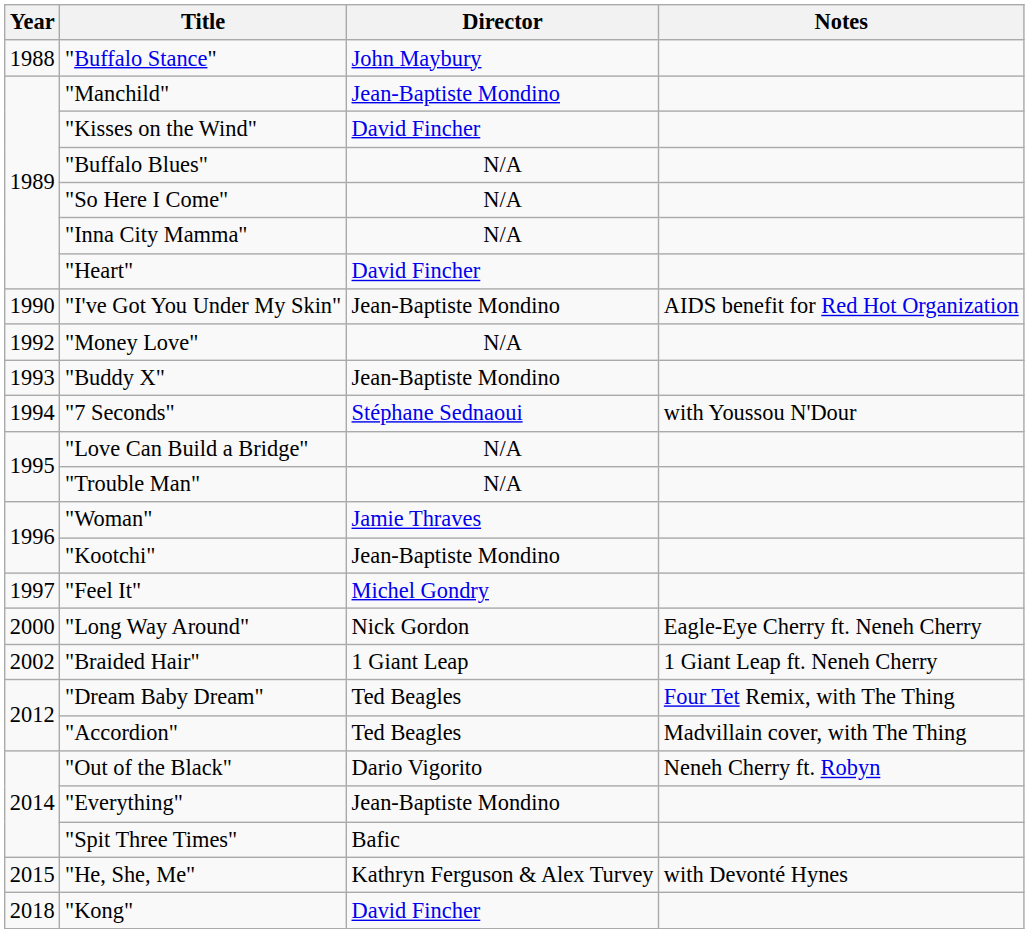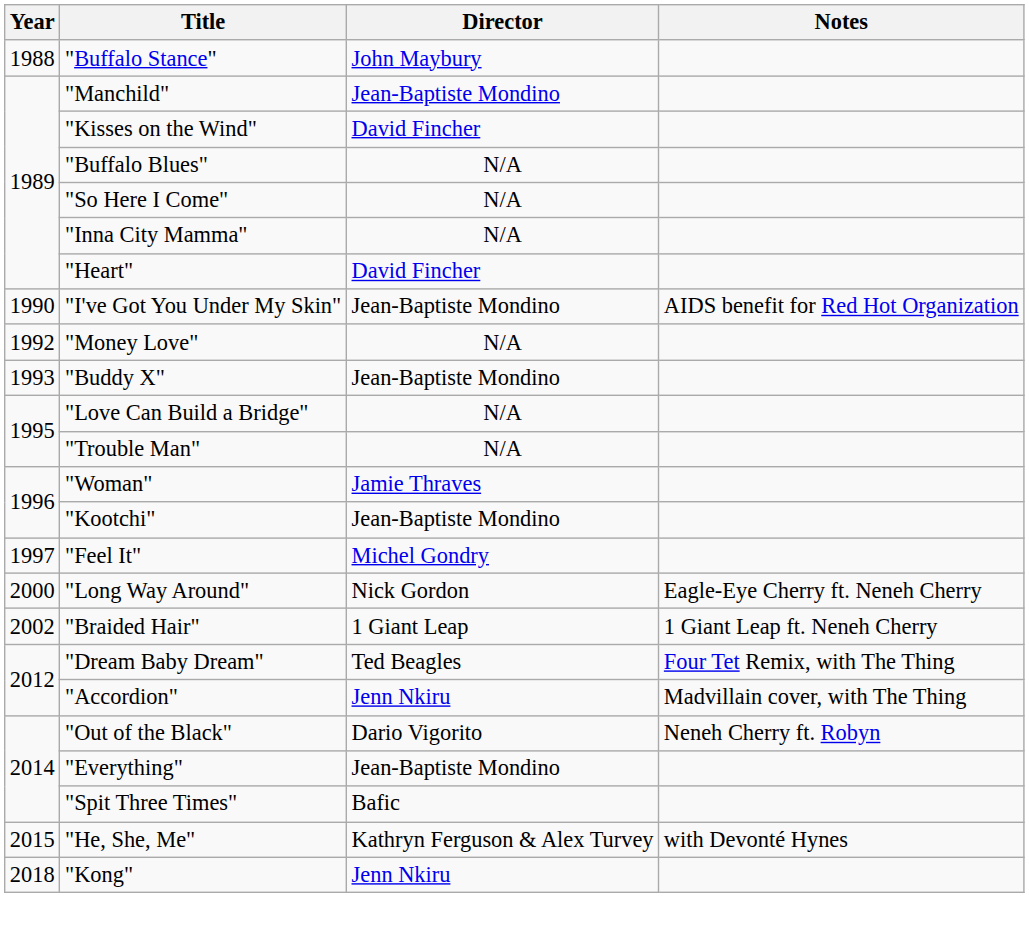- row: 1994 | "7 Seconds" | Stéphane Sednaoui | with Youssou N'Dour
"Accordion" | Director: Ted Beagles -> Jenn Nkiru
"Kong" | Director: David Fincher -> Jenn Nkiru
